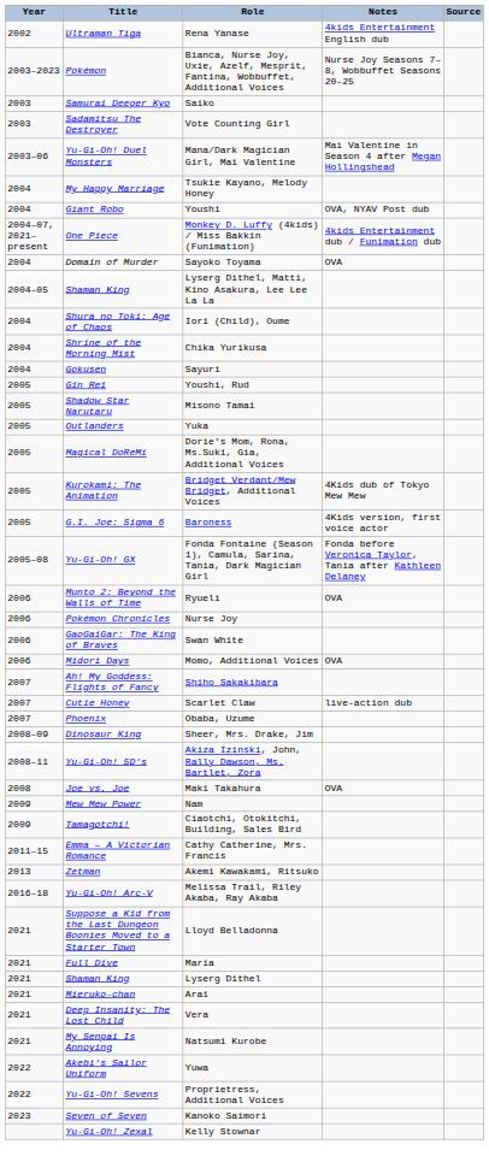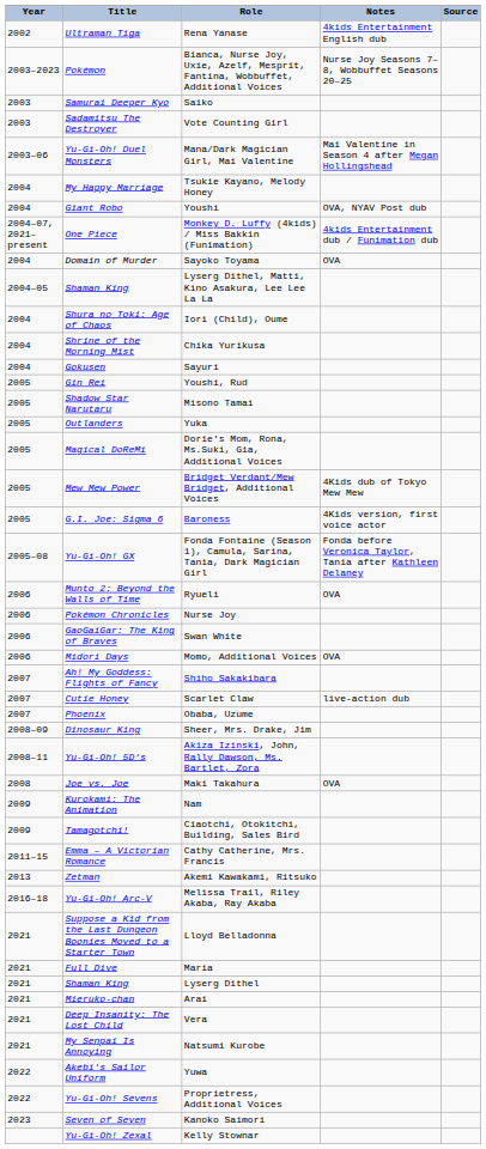Bridget Verdant/Mew Bridget, Additional Voices | Title: Kurokami: The Animation -> Mew Mew Power
Nam | Title: Mew Mew Power -> Kurokami: The Animation
